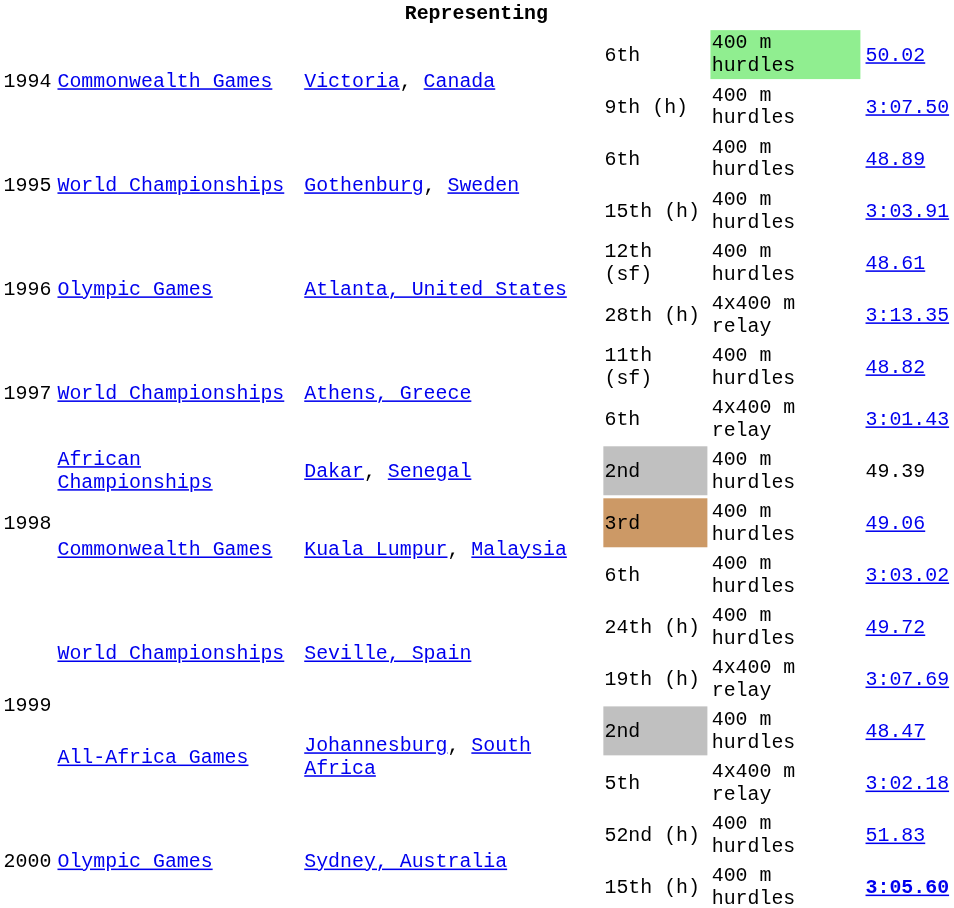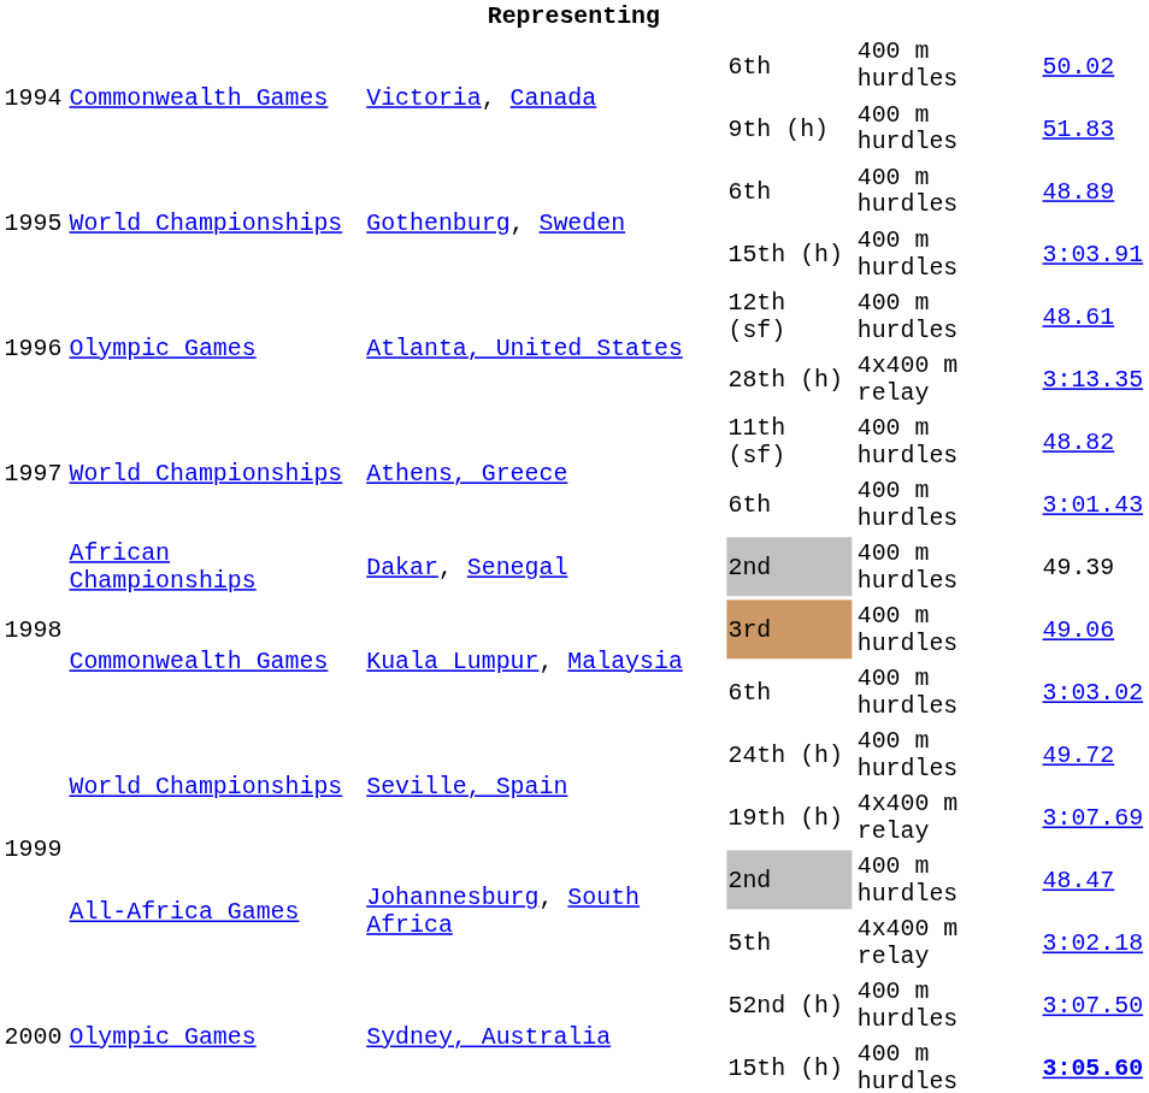Victoria, Canada / 6th | column 5: lightgreen background -> no background
9th (h) | column 6: 3:07.50 -> 51.83
Athens, Greece / 6th | column 5: 4x400 m relay -> 400 m hurdles
52nd (h) | column 6: 51.83 -> 3:07.50
